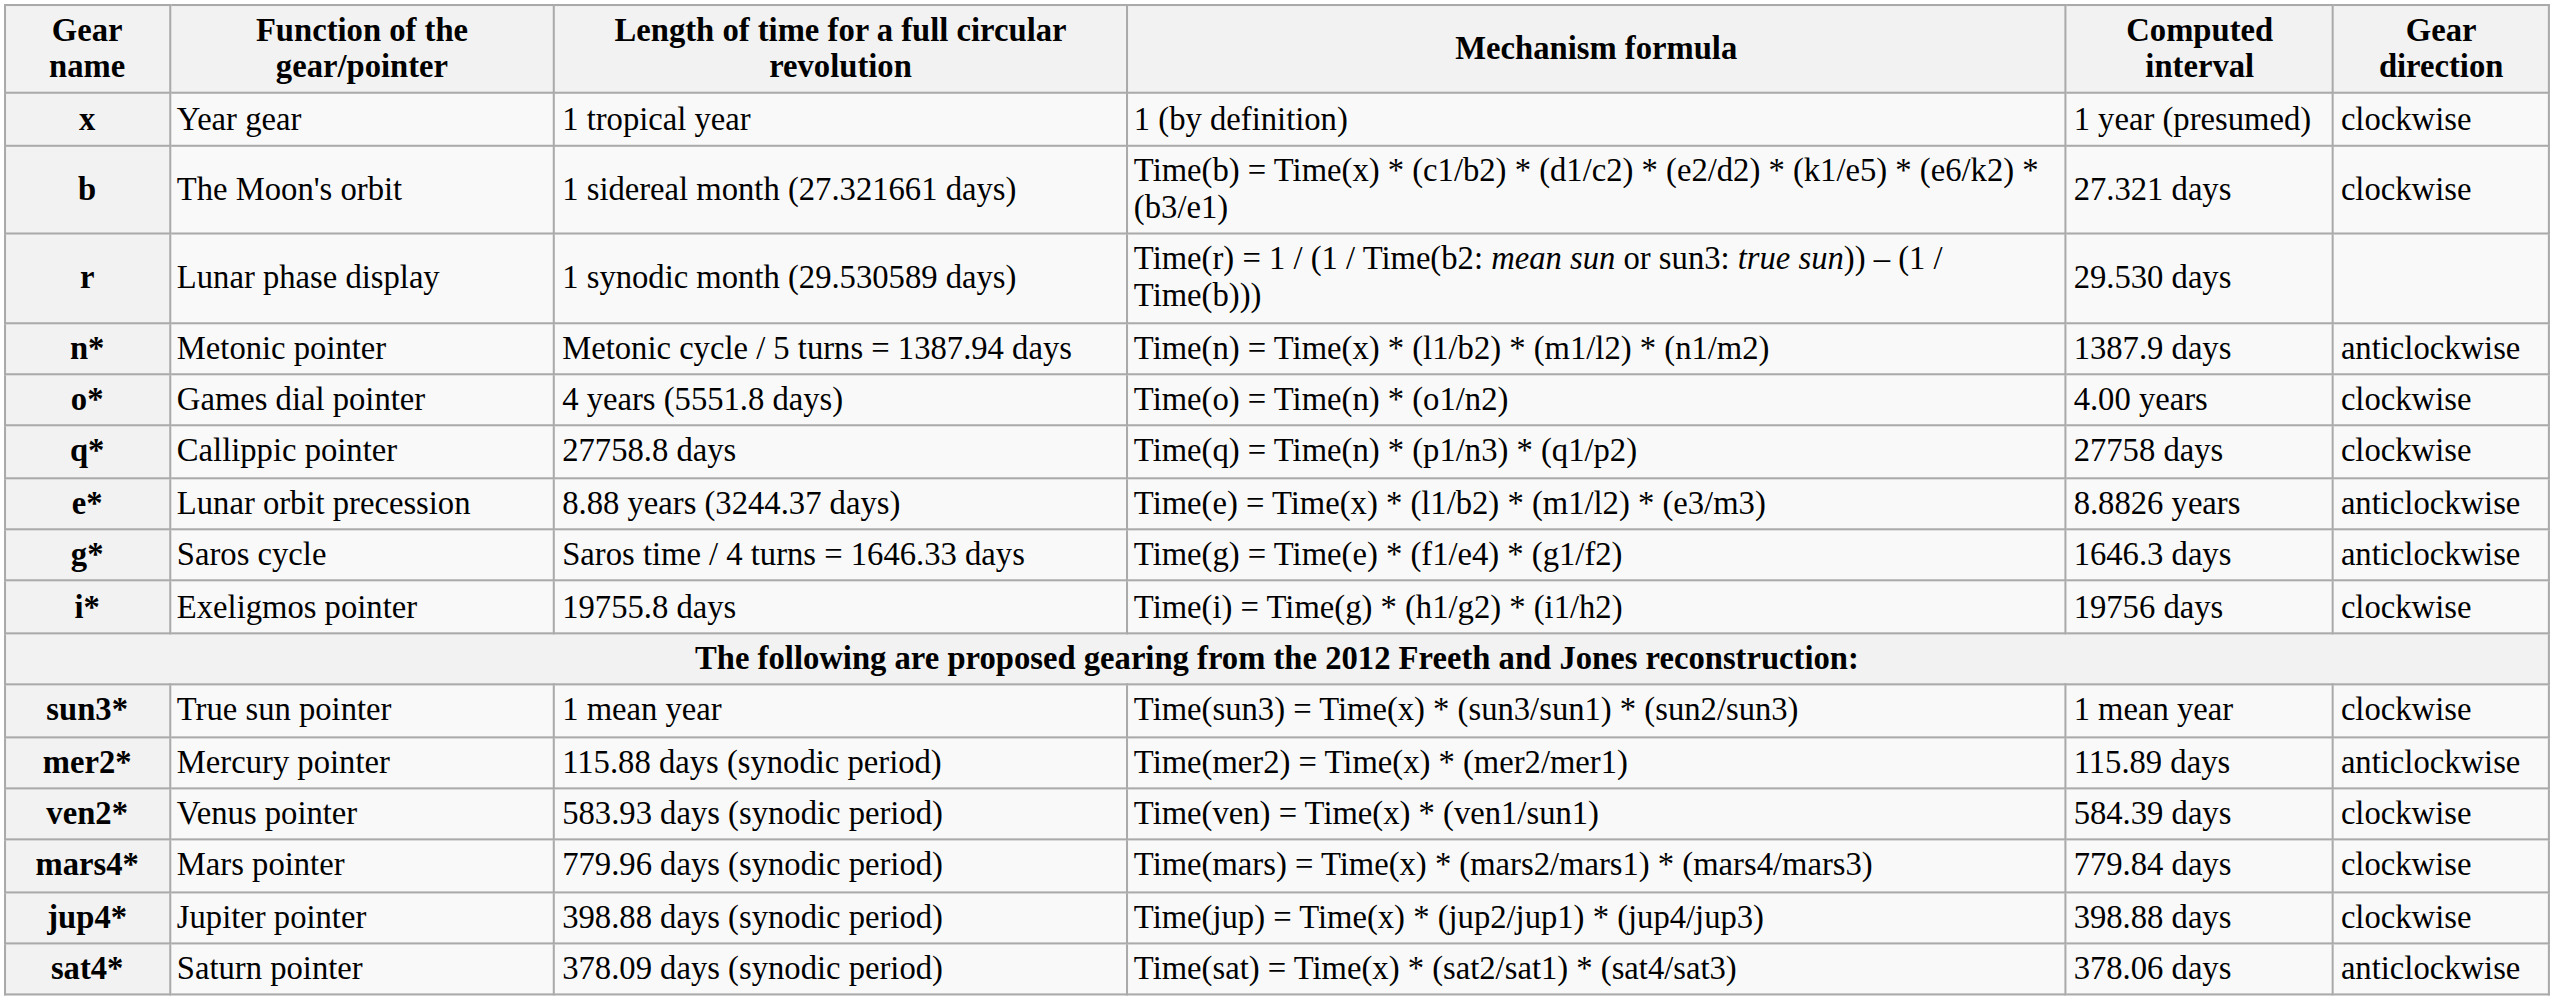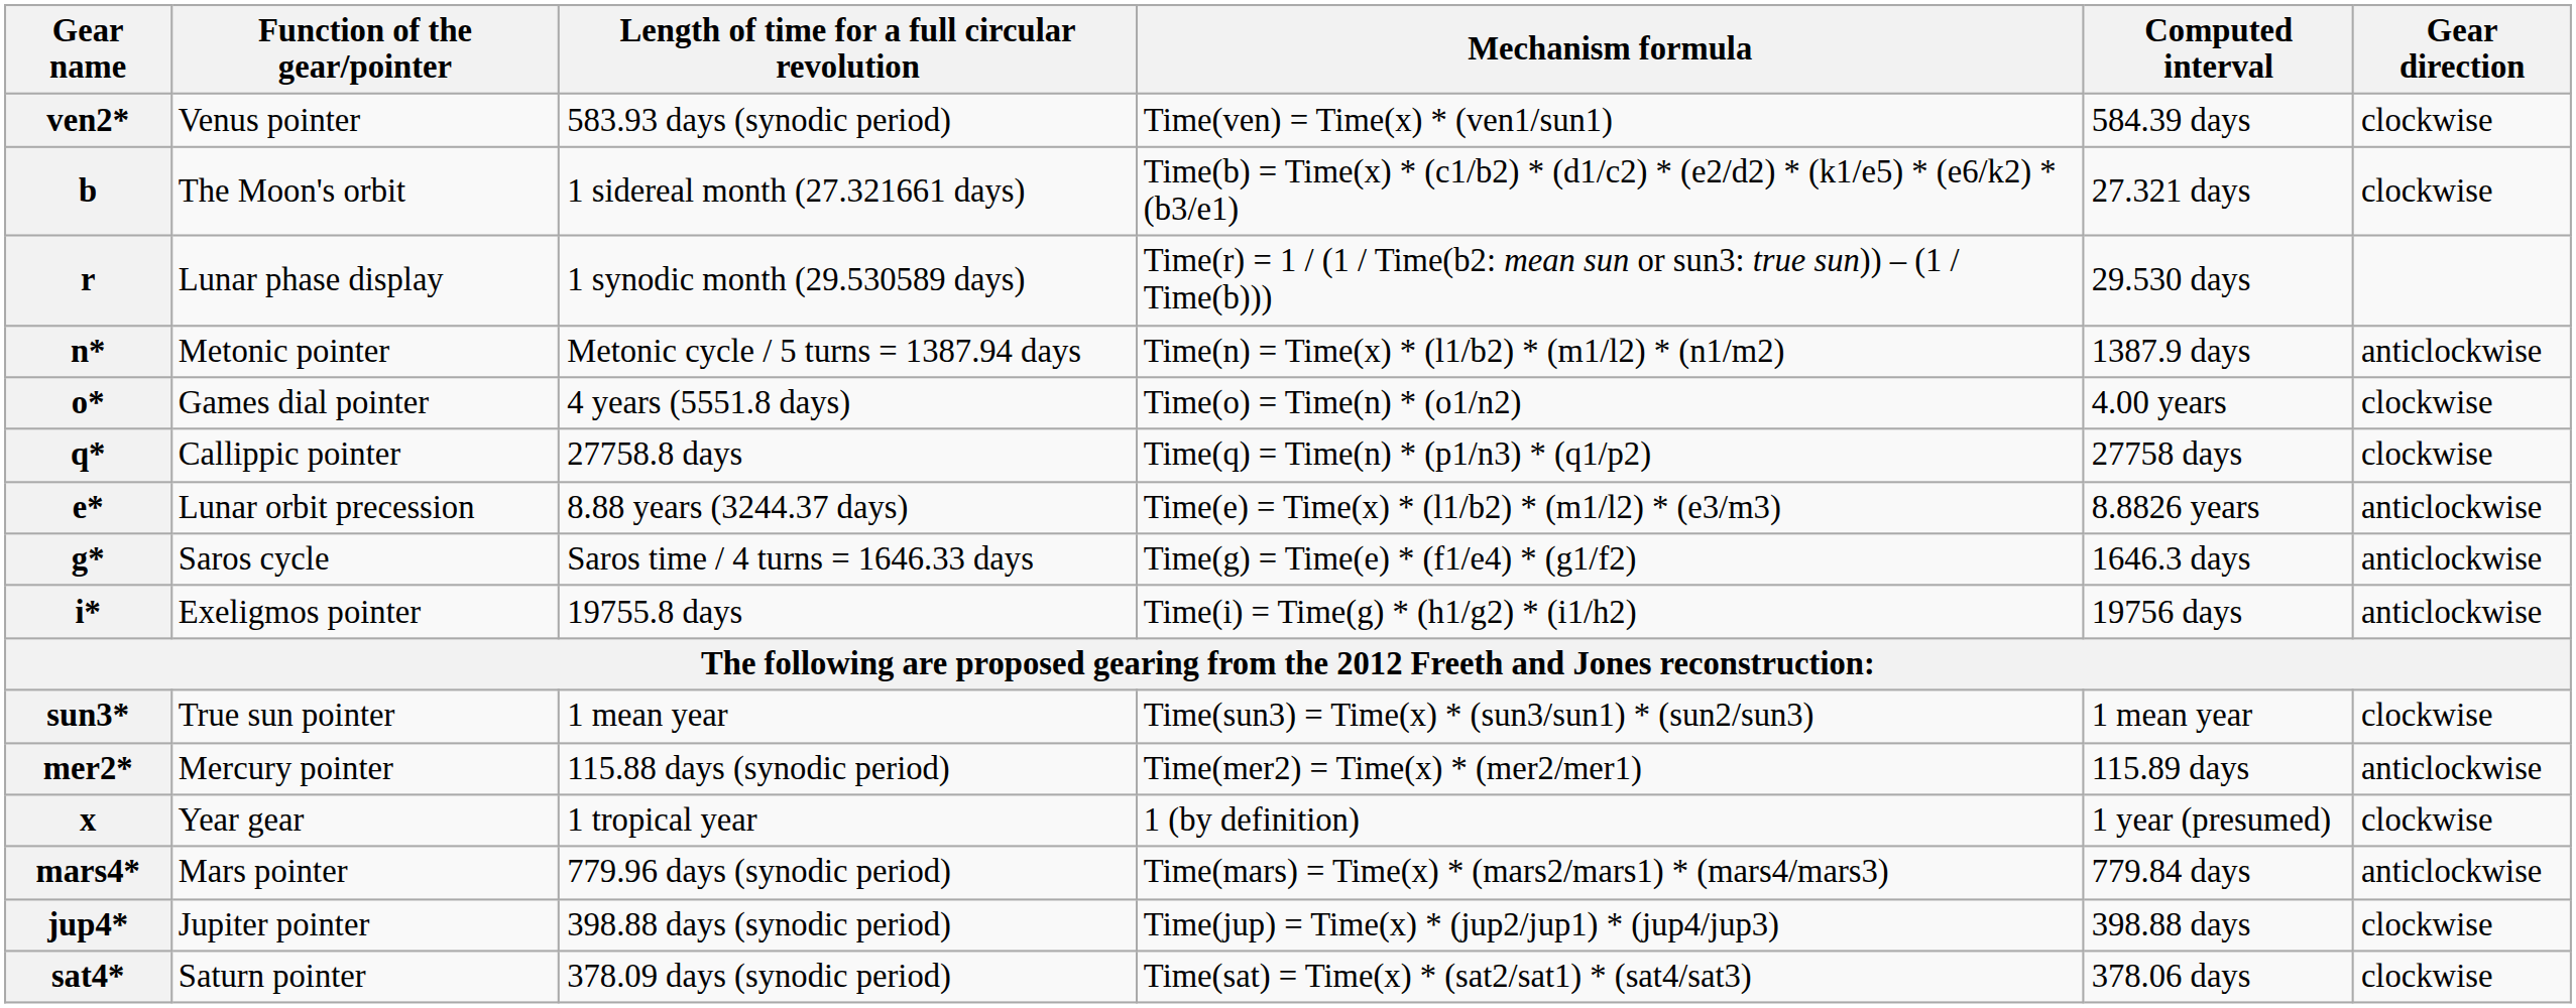rows swapped: x <-> ven2*
i* | Gear direction: clockwise -> anticlockwise
mars4* | Gear direction: clockwise -> anticlockwise
sat4* | Gear direction: anticlockwise -> clockwise
